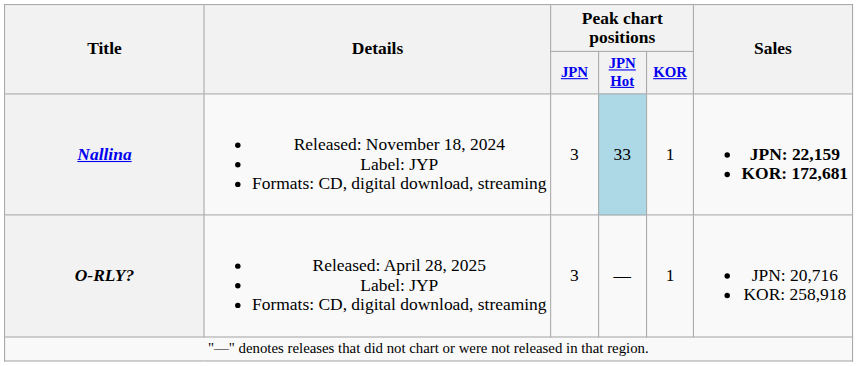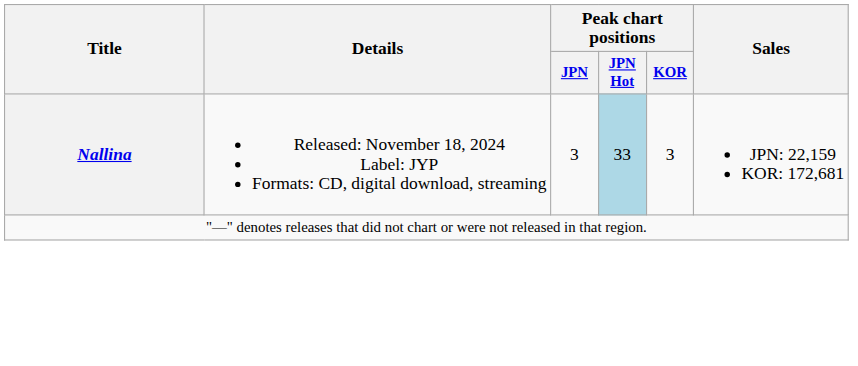Nallina | Peak chart positions / KOR: 1 -> 3
Nallina | Sales: bold -> normal
- row: O-RLY? | Released: April 28, 2025 Label: JYP Formats: CD, digital download, streaming | 3 | — | 1 | JPN: 20,716 KOR: 258,918
